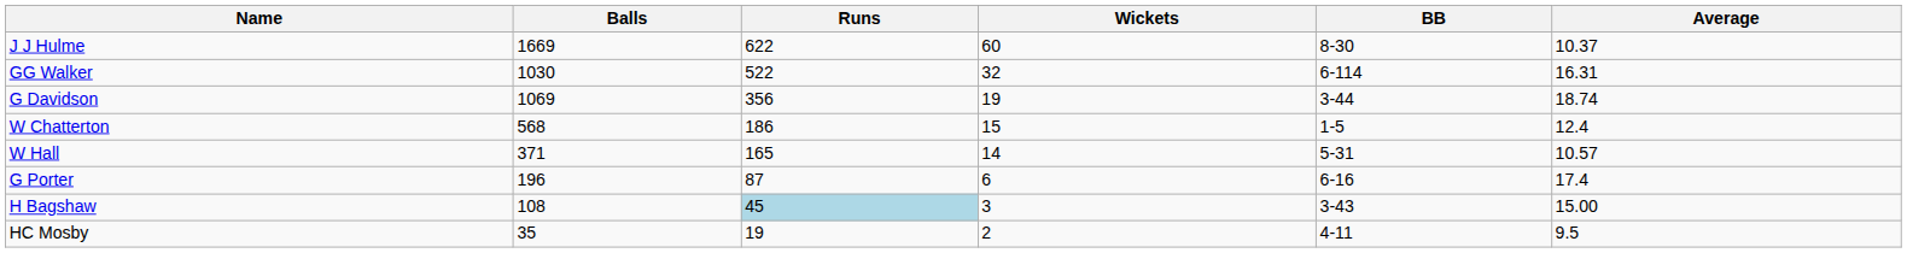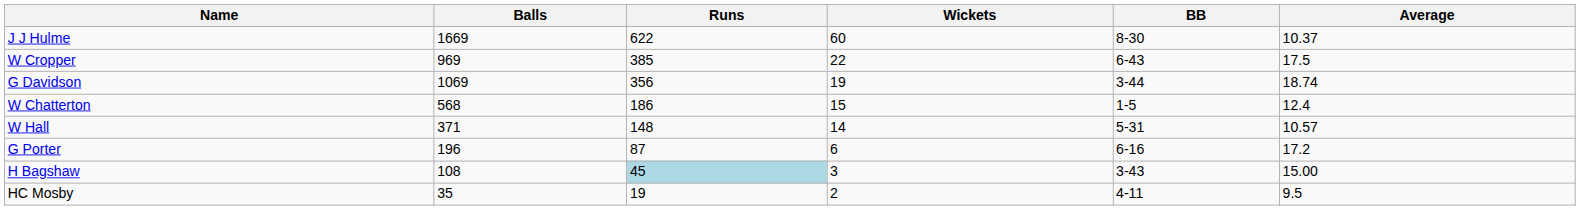- row: GG Walker | 1030 | 522 | 32 | 6-114 | 16.31
+ row: W Cropper | 969 | 385 | 22 | 6-43 | 17.5
W Hall | Runs: 165 -> 148
G Porter | Average: 17.4 -> 17.2
